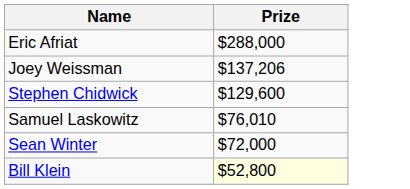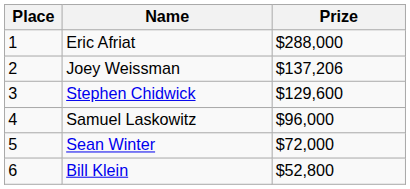+ column: Place | 1 | 2 | 3 | 4 | 5 | 6
Samuel Laskowitz | Prize: $76,010 -> $96,000
Bill Klein | Prize: lightyellow background -> no background
